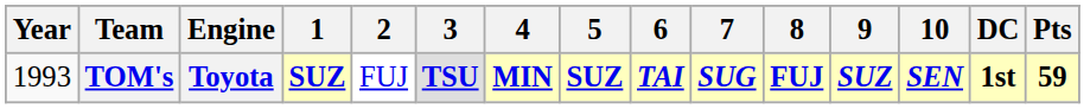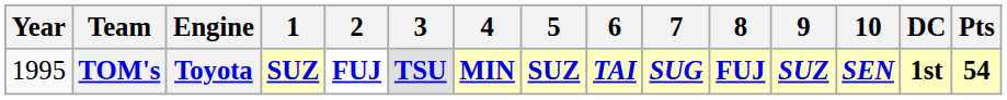TOM's | Year: 1993 -> 1995
TOM's | 2: normal -> bold
TOM's | Pts: 59 -> 54
